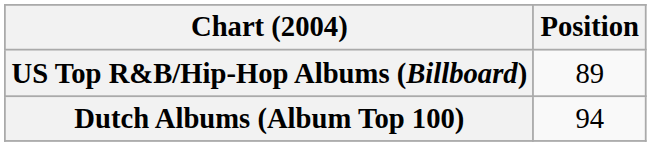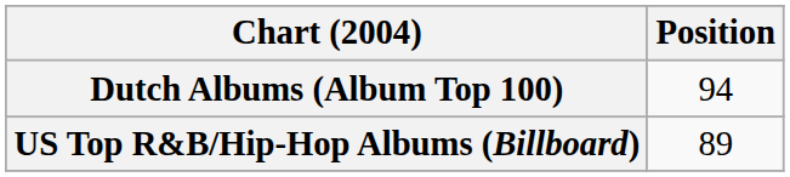rows swapped: Dutch Albums (Album Top 100) <-> US Top R&B/Hip-Hop Albums (Billboard)
